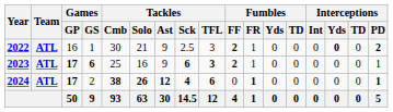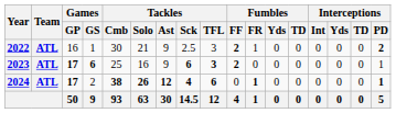2022 | Interceptions / Yds: bold -> normal
2023 | Fumbles / FR: 1 -> 0
